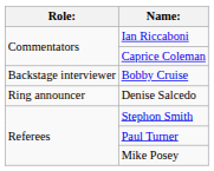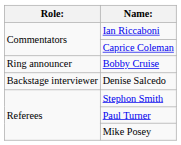Bobby Cruise | Role:: Backstage interviewer -> Ring announcer
Denise Salcedo | Role:: Ring announcer -> Backstage interviewer
